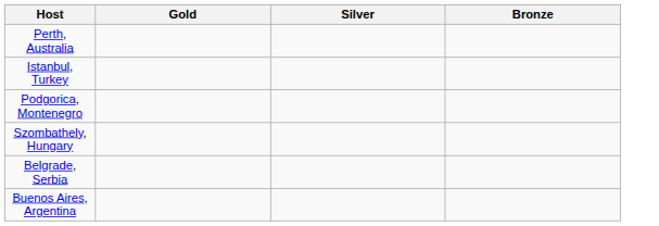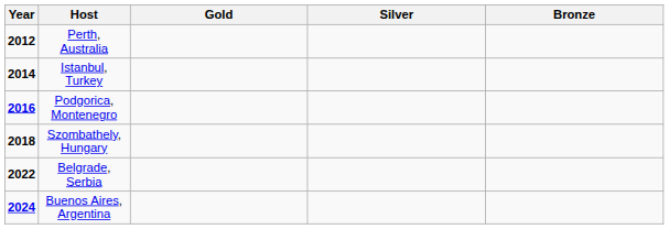+ column: Year | 2012 | 2014 | 2016 | 2018 | 2022 | 2024
